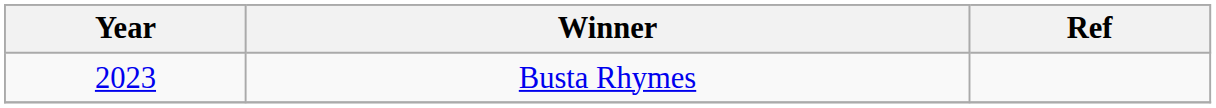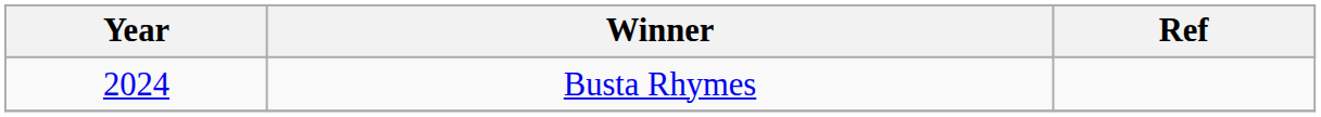Busta Rhymes | Year: 2023 -> 2024
